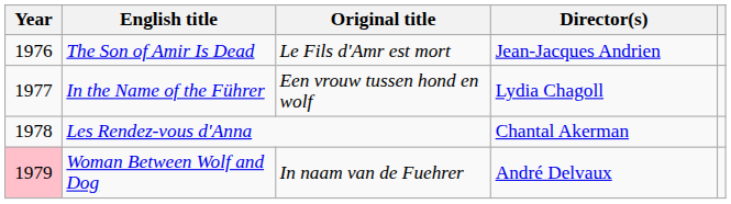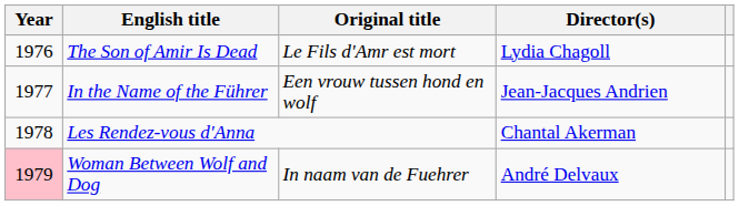The Son of Amir Is Dead | Director(s): Jean-Jacques Andrien -> Lydia Chagoll
In the Name of the Führer | Director(s): Lydia Chagoll -> Jean-Jacques Andrien
